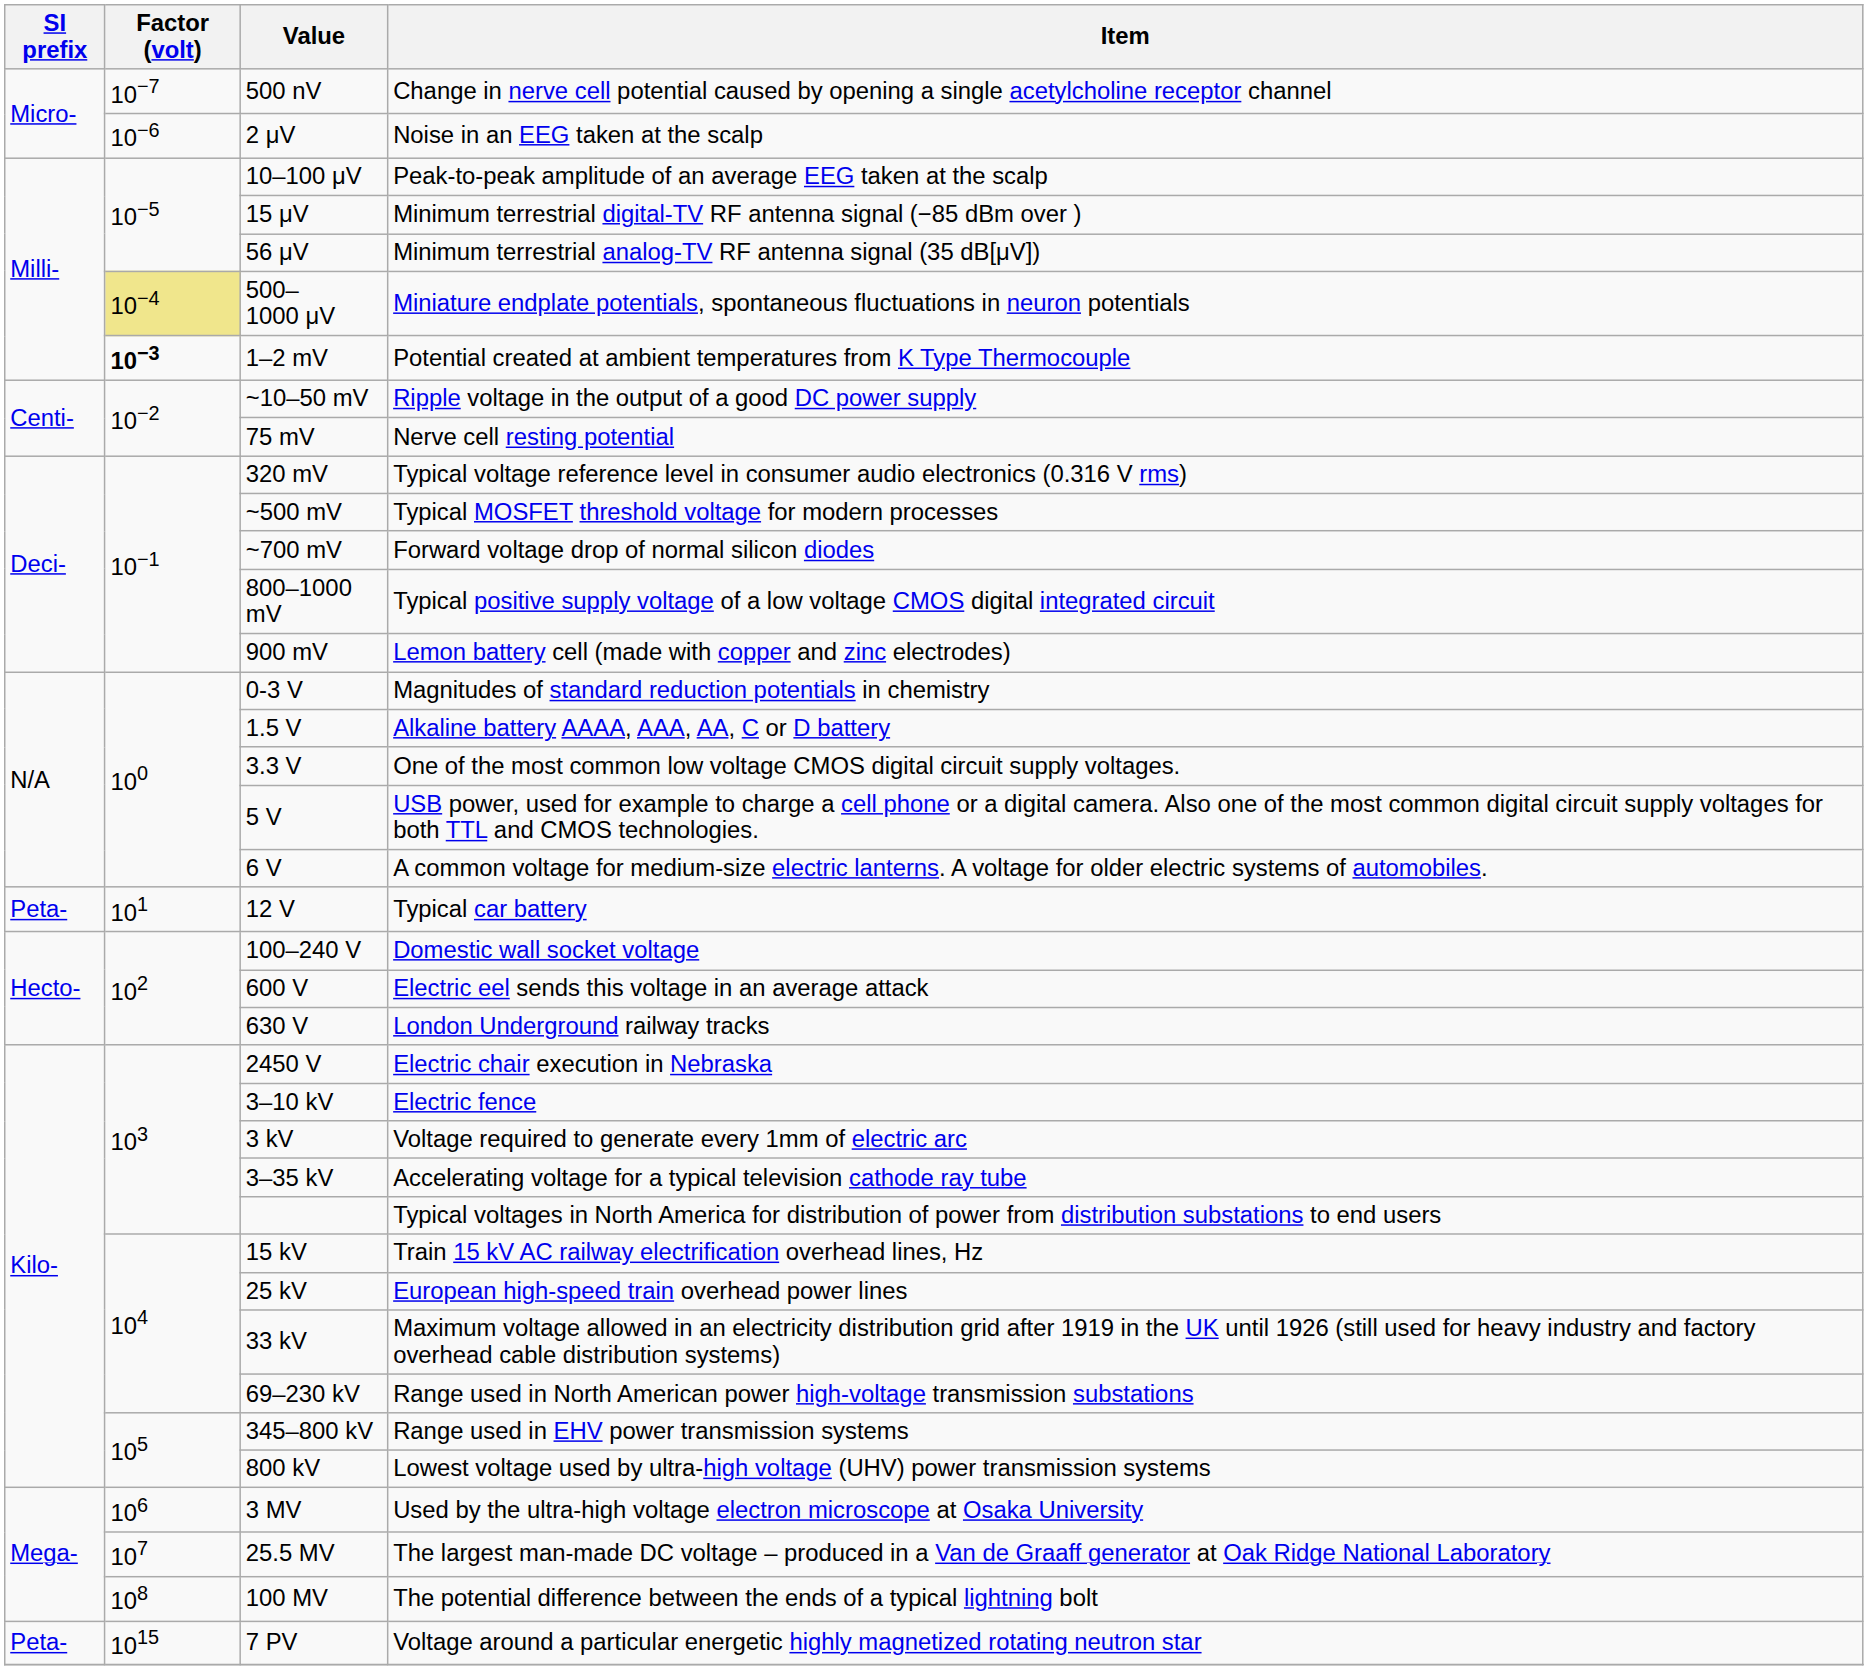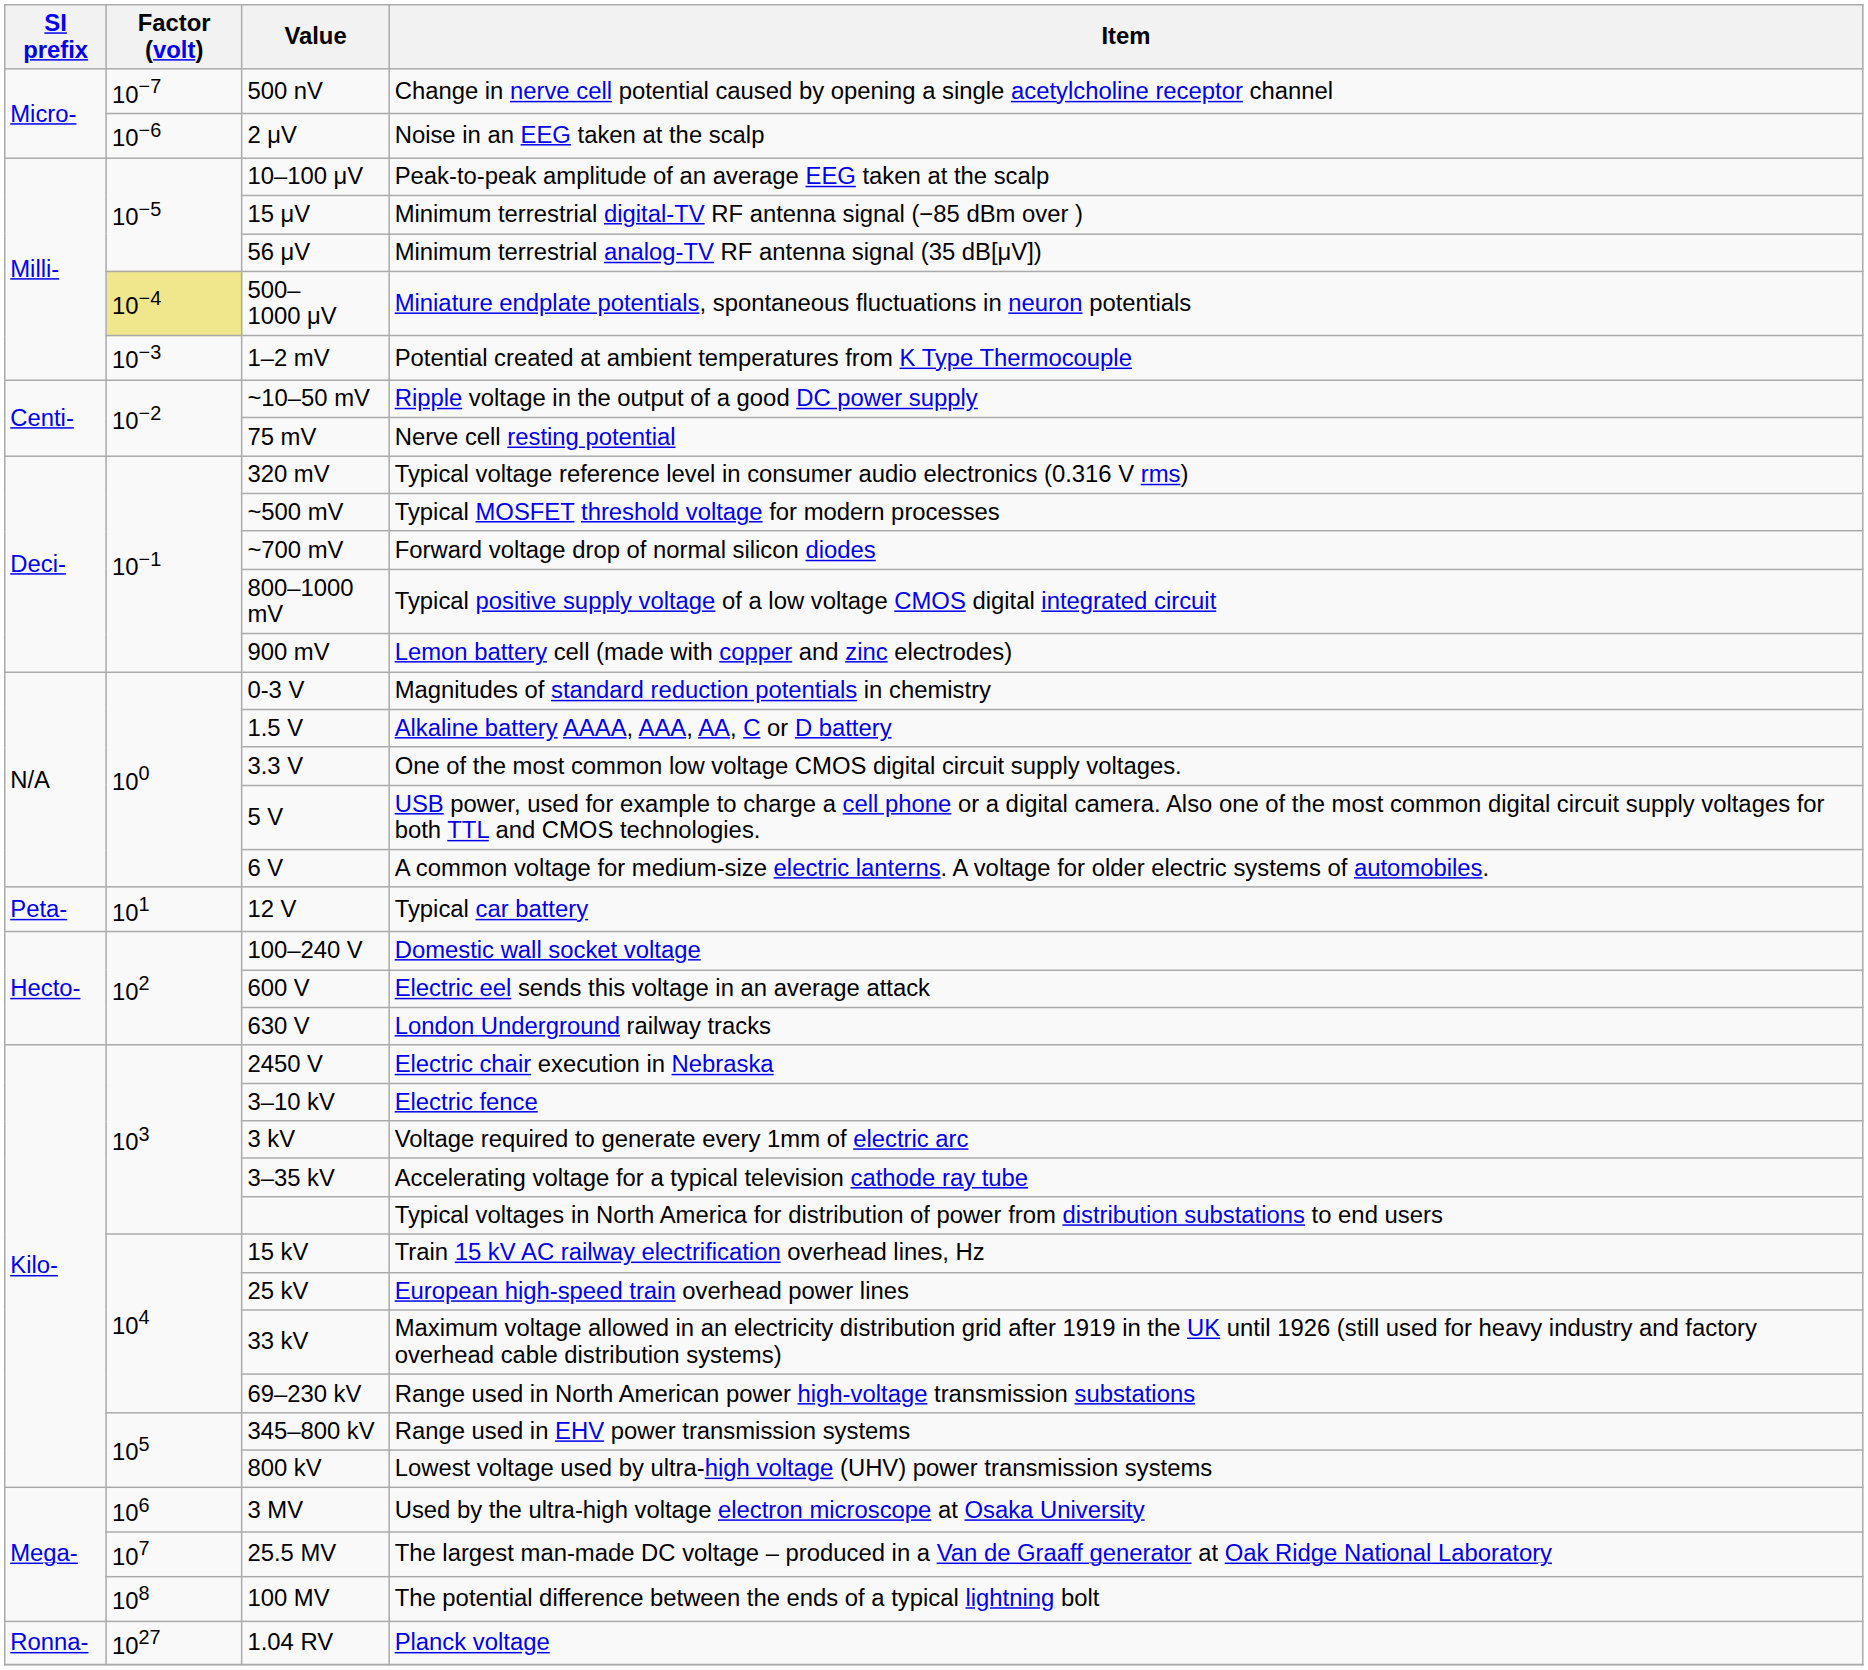1–2 mV | Factor (volt): bold -> normal
- row: Peta- | 1015 | 7 PV | Voltage around a particular energetic highly magnetized rotating neutron star
+ row: Ronna- | 1027 | 1.04 RV | Planck voltage
